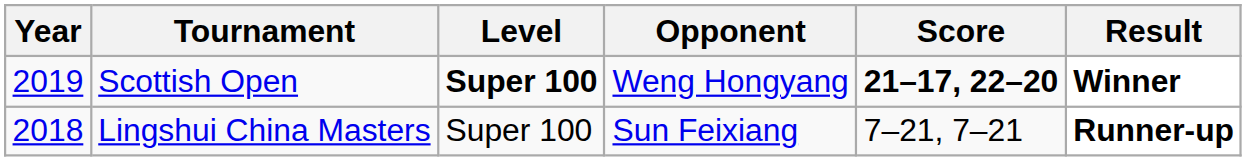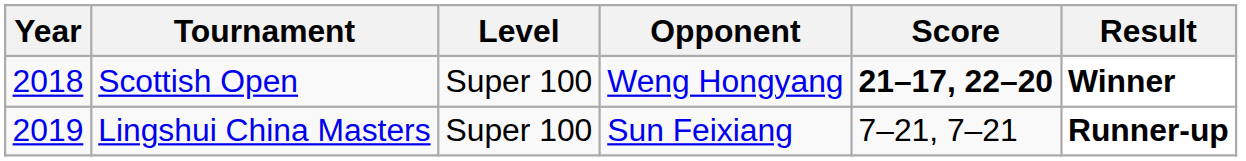Scottish Open | Year: 2019 -> 2018
Scottish Open | Level: bold -> normal
Lingshui China Masters | Year: 2018 -> 2019
